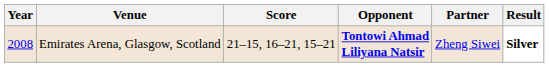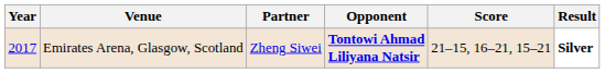columns swapped: Partner <-> Score
Emirates Arena, Glasgow, Scotland | Year: 2008 -> 2017
